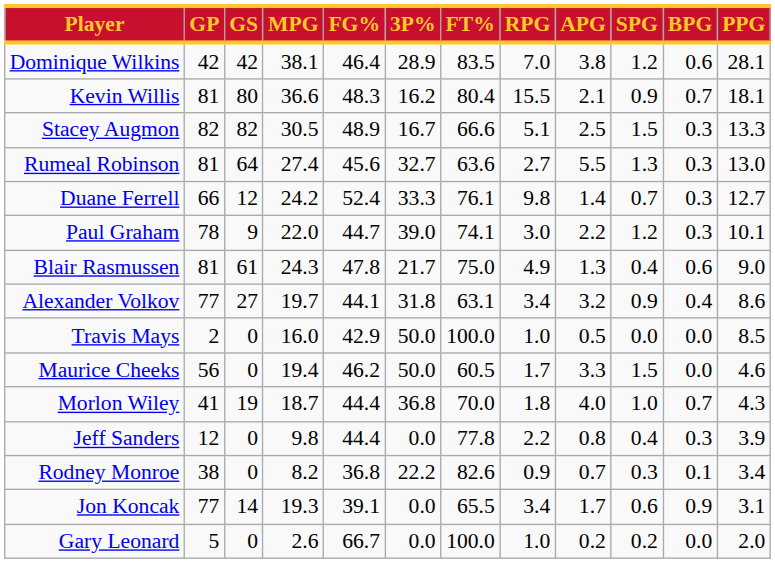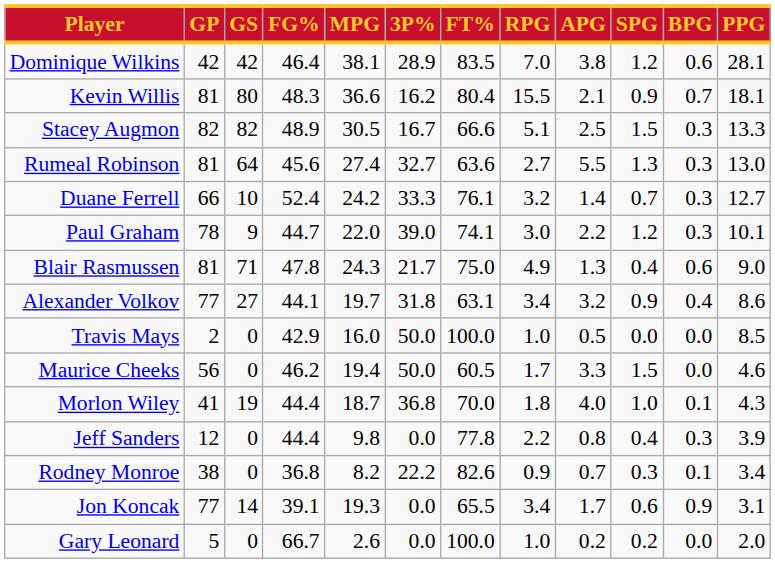columns swapped: MPG <-> FG%
Duane Ferrell | GS: 12 -> 10
Duane Ferrell | RPG: 9.8 -> 3.2
Blair Rasmussen | GS: 61 -> 71
Morlon Wiley | BPG: 0.7 -> 0.1
